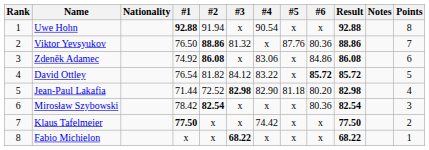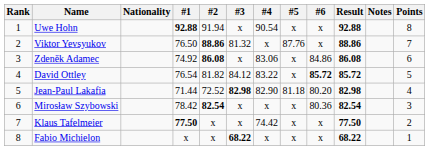Viktor Yevsyukov | #6: 80.36 -> x
